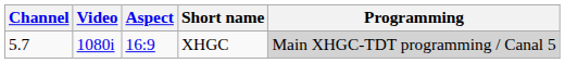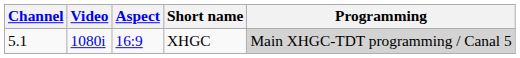XHGC | Channel: 5.7 -> 5.1
